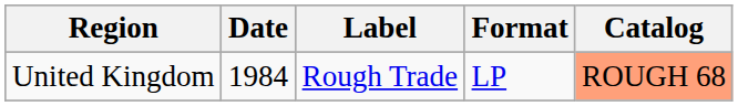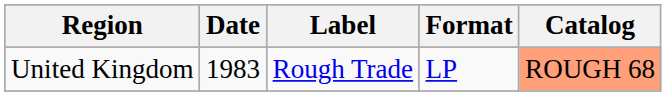United Kingdom | Date: 1984 -> 1983
